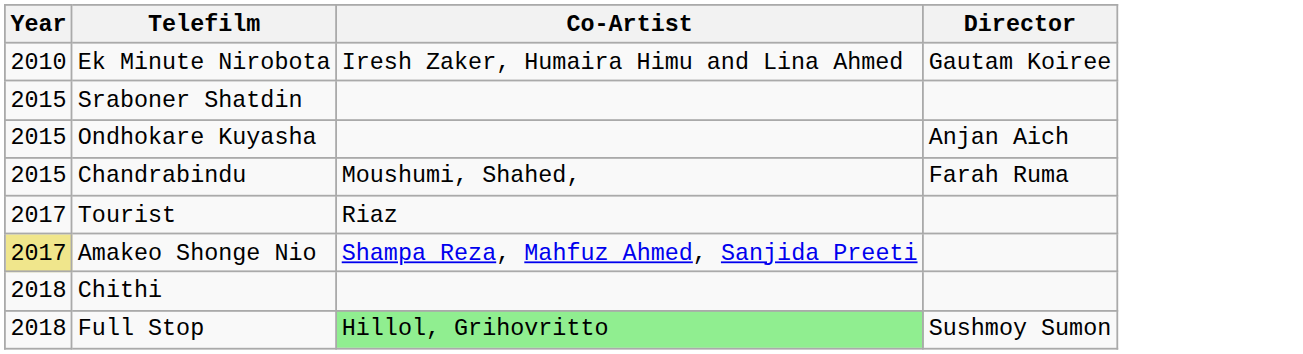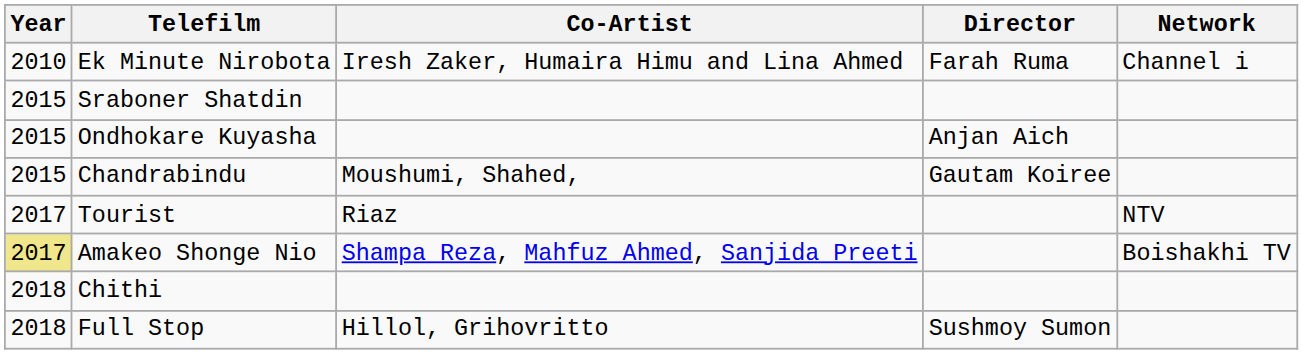+ column: Network | Channel i | NTV | Boishakhi TV
Ek Minute Nirobota | Director: Gautam Koiree -> Farah Ruma
Chandrabindu | Director: Farah Ruma -> Gautam Koiree
Full Stop | Co-Artist: lightgreen background -> no background
